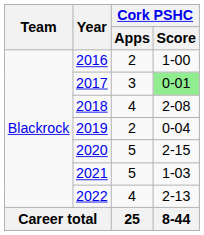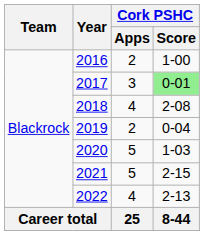2020 | Cork PSHC / Score: 2-15 -> 1-03
2021 | Cork PSHC / Score: 1-03 -> 2-15
